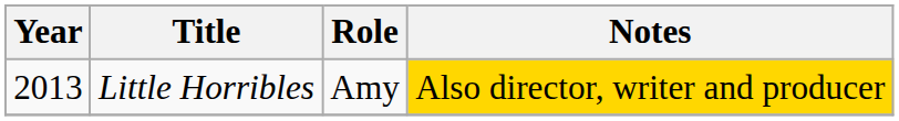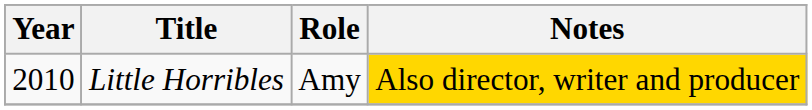Little Horribles | Year: 2013 -> 2010
